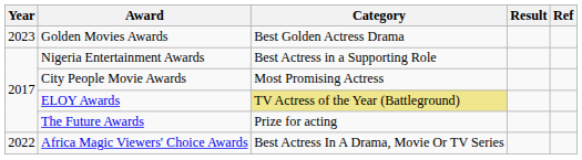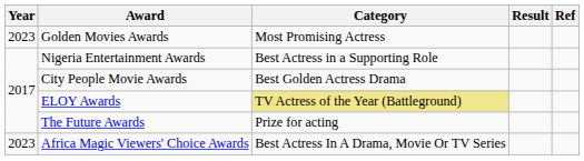Golden Movies Awards | Category: Best Golden Actress Drama -> Most Promising Actress
City People Movie Awards | Category: Most Promising Actress -> Best Golden Actress Drama
Africa Magic Viewers' Choice Awards | Year: 2022 -> 2023
